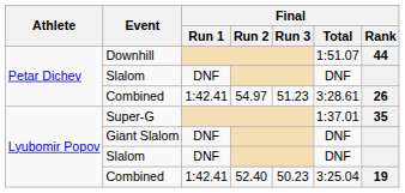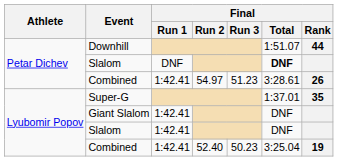Petar Dichev / Slalom | Final / Total: normal -> bold
Giant Slalom | Final / Run 1: DNF -> 1:42.41
Lyubomir Popov / Slalom | Final / Run 1: DNF -> 1:42.41
